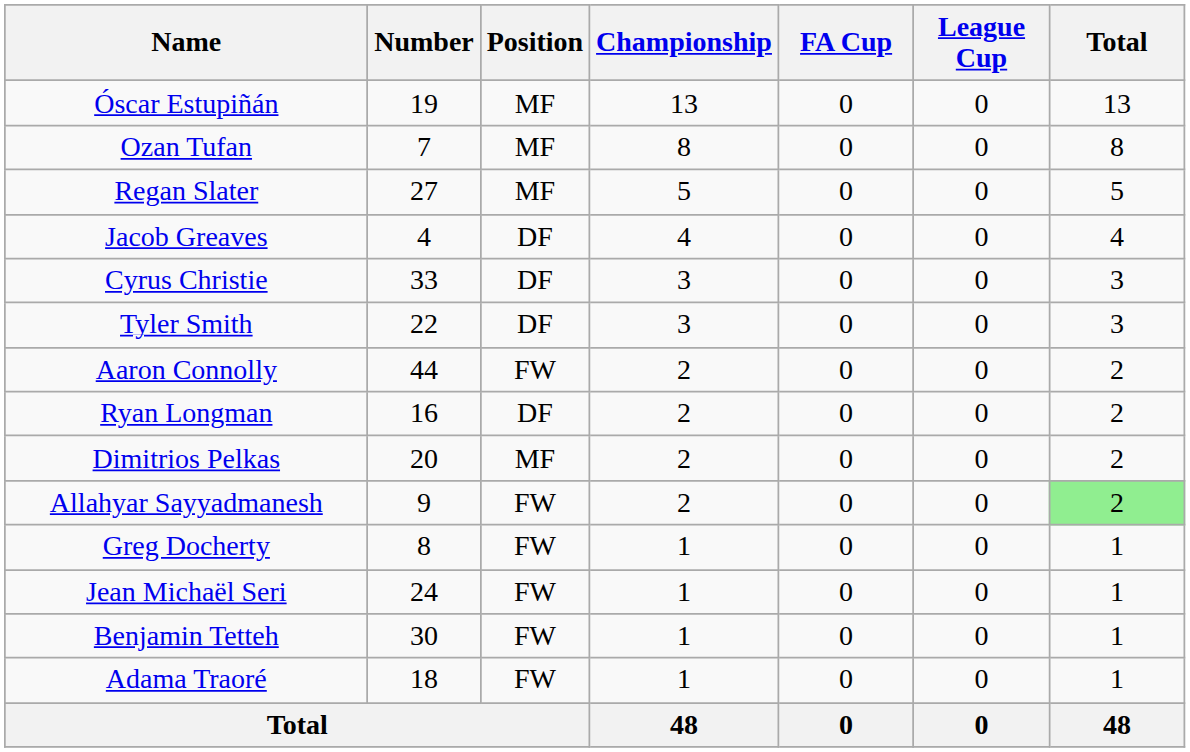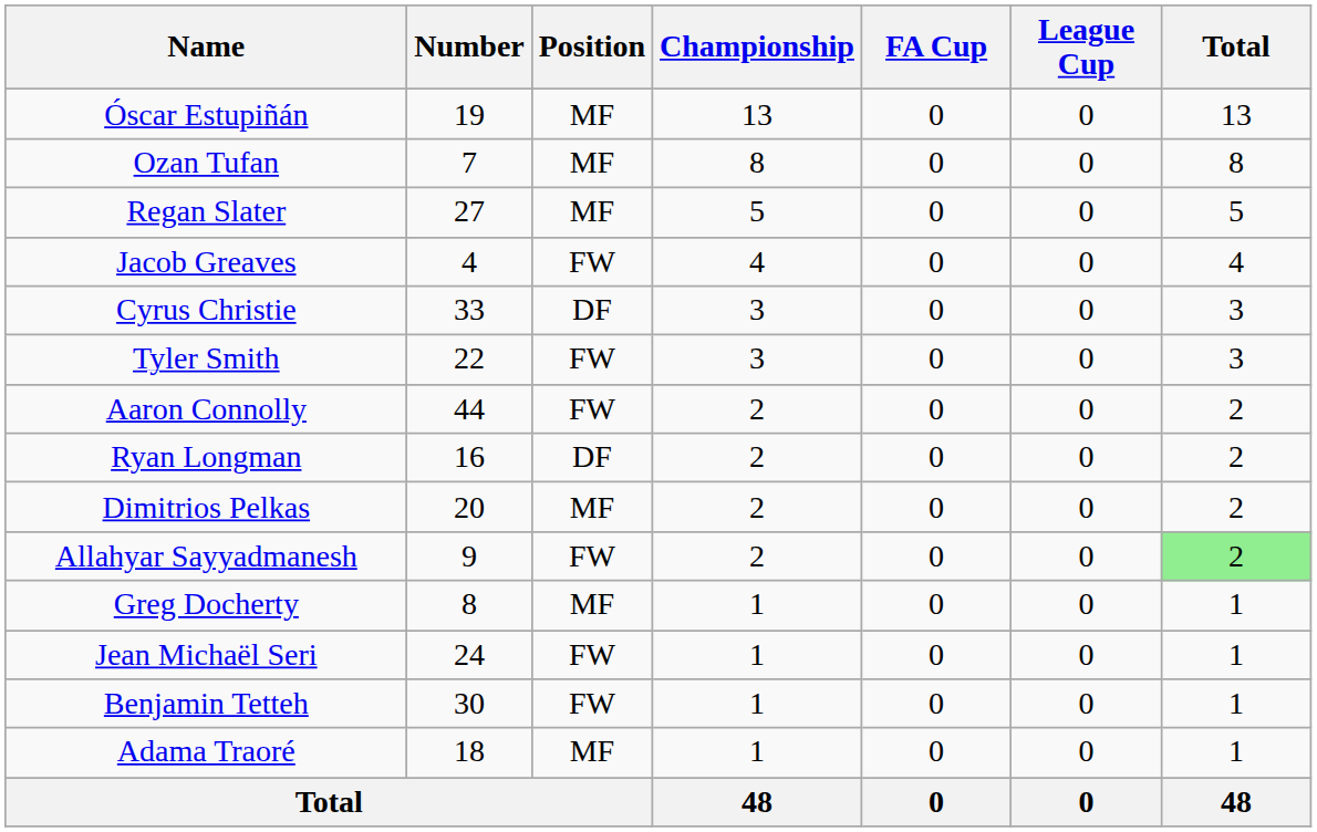Jacob Greaves | Position: DF -> FW
Tyler Smith | Position: DF -> FW
Greg Docherty | Position: FW -> MF
Adama Traoré | Position: FW -> MF
